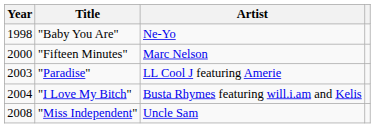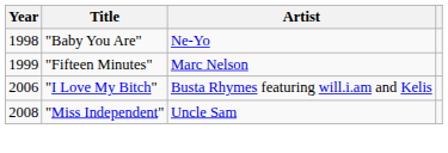"Fifteen Minutes" | Year: 2000 -> 1999
- row: 2003 | "Paradise" | LL Cool J featuring Amerie
"I Love My Bitch" | Year: 2004 -> 2006
